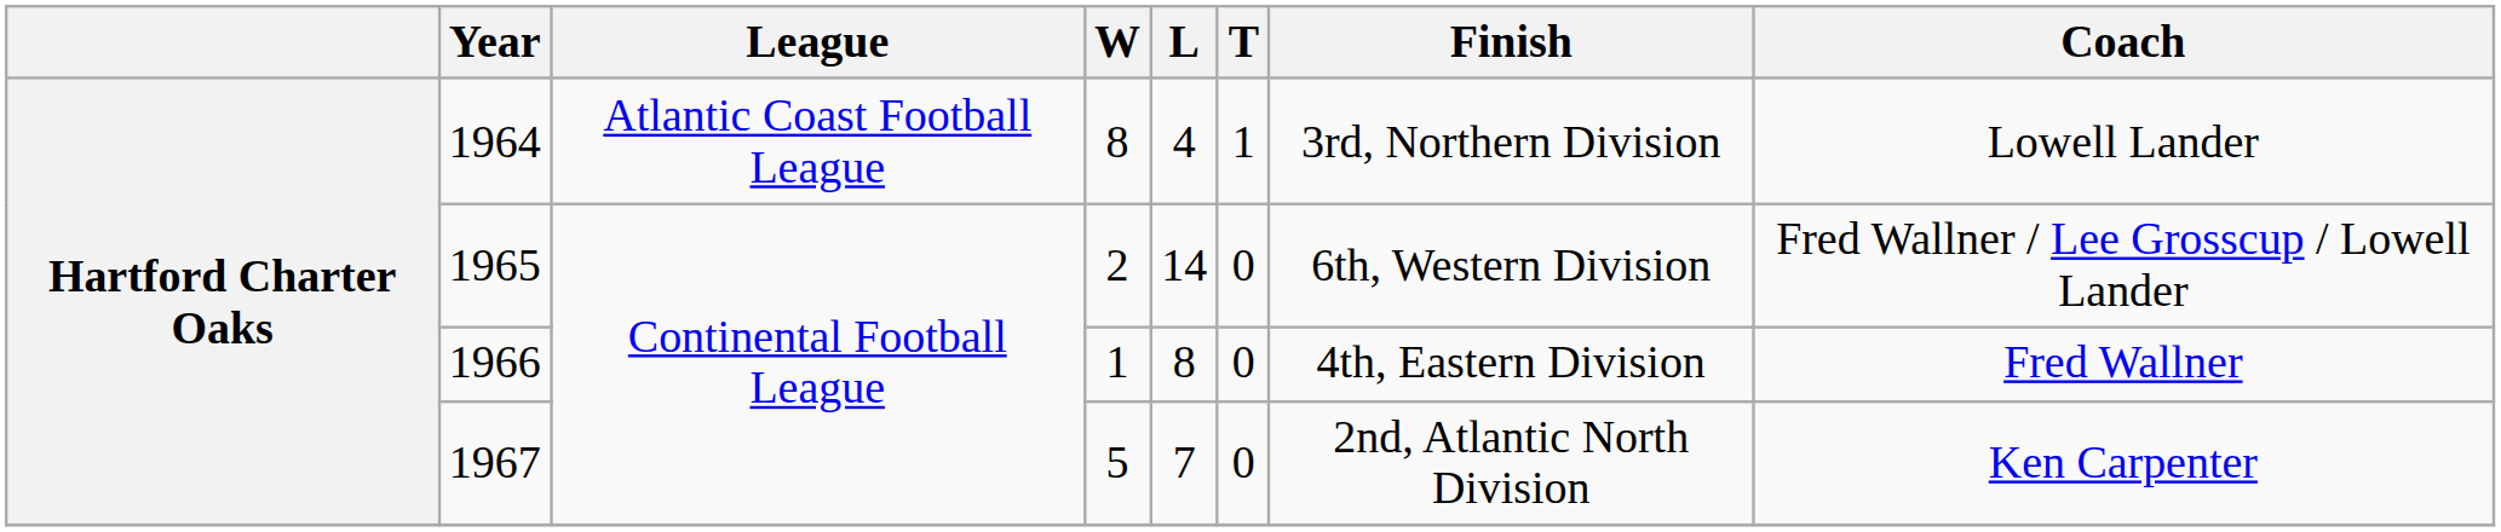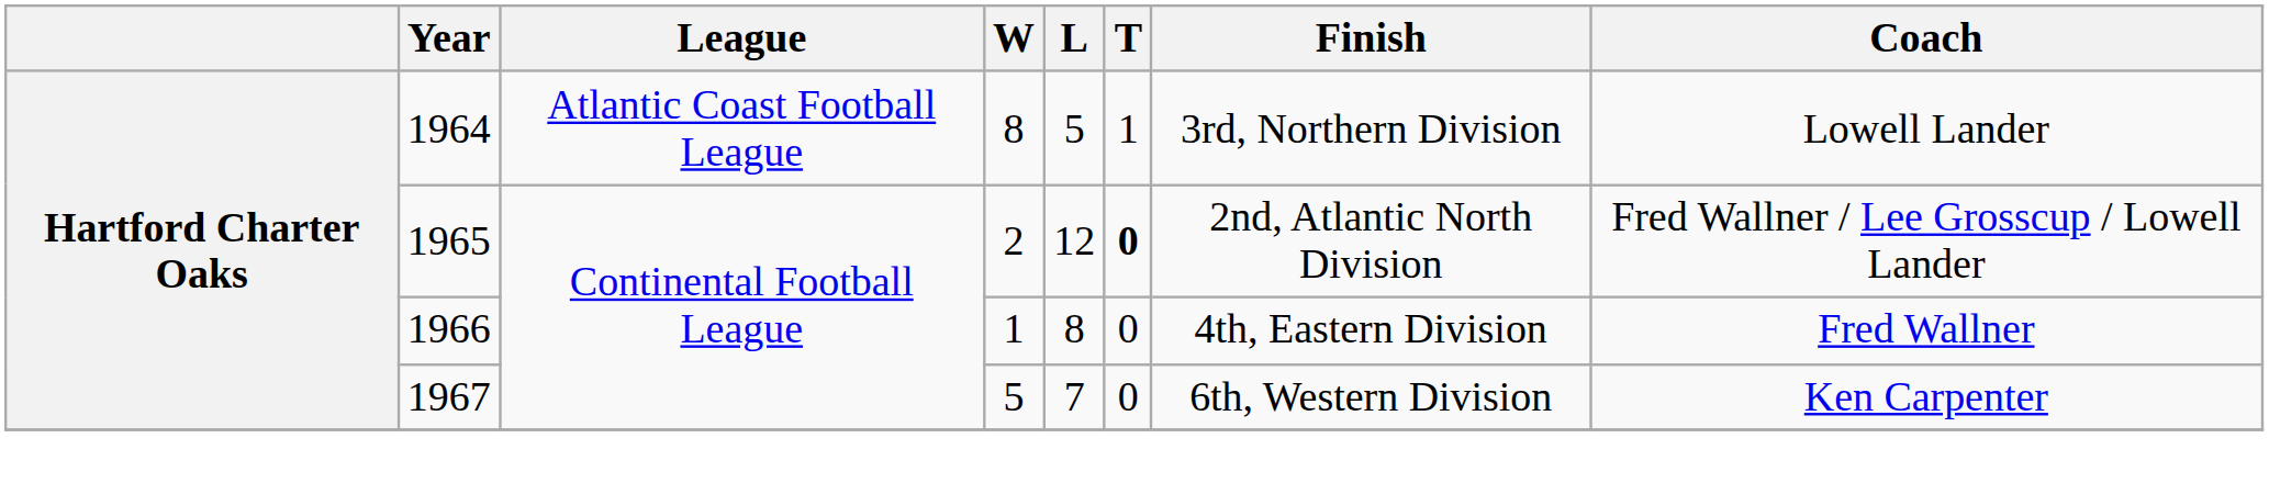1964 | L: 4 -> 5
1965 | L: 14 -> 12
1965 | T: normal -> bold
1965 | Finish: 6th, Western Division -> 2nd, Atlantic North Division
1967 | Finish: 2nd, Atlantic North Division -> 6th, Western Division
